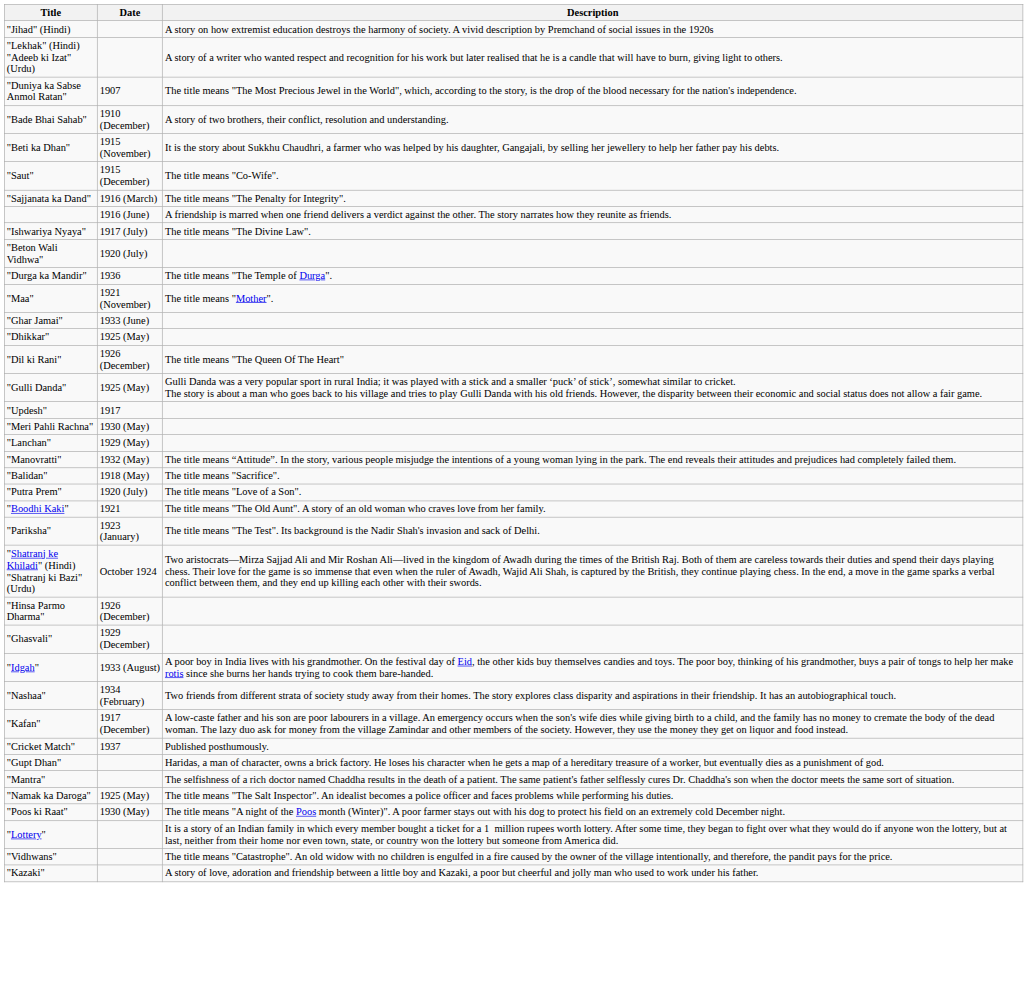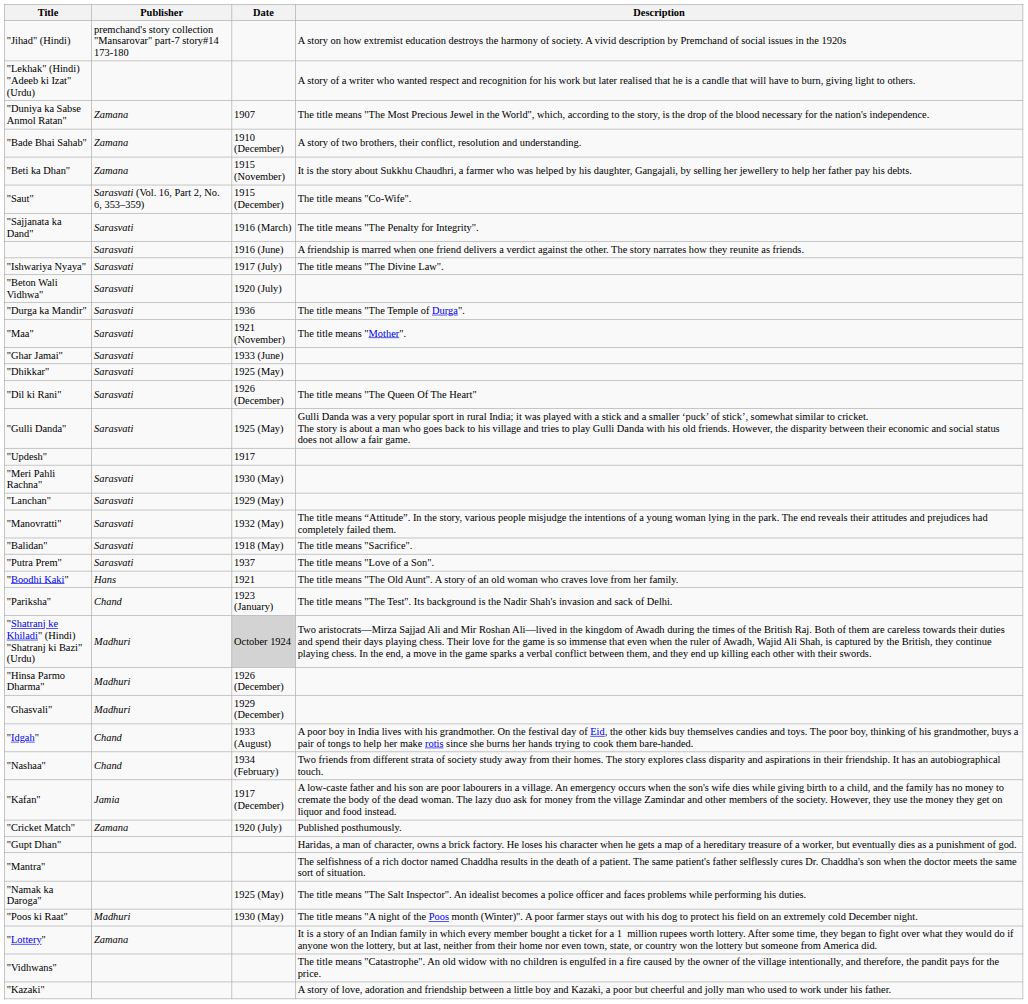+ column: Publisher | premchand's story collection "Mansarovar" part-7 story#14 173-180 | Zamana | Zamana | Zamana | Sarasvati (Vol. 16, Part 2, No. 6, 353–359) | Sarasvati | Sarasvati | Sarasvati | Sarasvati | Sarasvati | Sarasvati | Sarasvati | Sarasvati | Sarasvati | Sarasvati | Sarasvati | Sarasvati | Sarasvati | Sarasvati | Sarasvati | Hans | Chand | Madhuri | Madhuri | Madhuri | Chand | Chand | Jamia | Zamana | Madhuri | Zamana
"Putra Prem" | Date: 1920 (July) -> 1937
"Shatranj ke Khiladi" (Hindi) "Shatranj ki Bazi" (Urdu) | Date: no background -> lightgrey background
"Cricket Match" | Date: 1937 -> 1920 (July)
